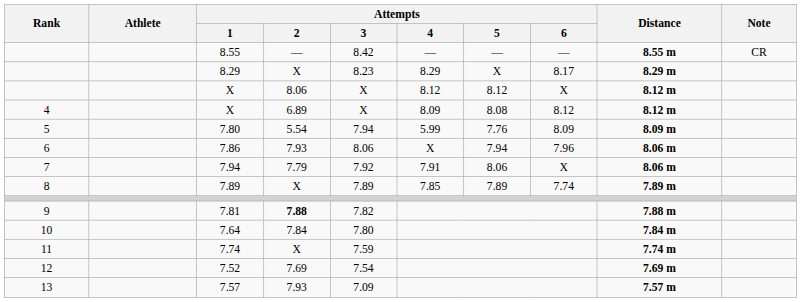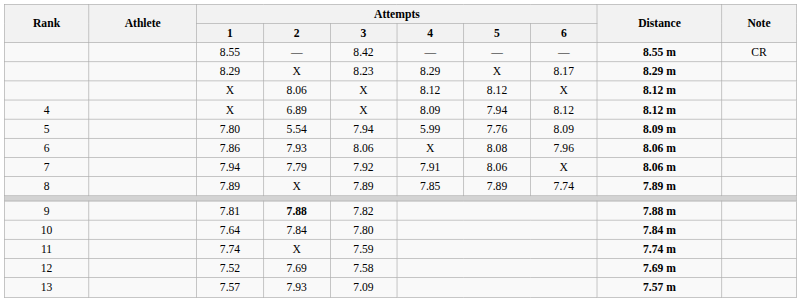4 / X | Attempts / 5: 8.08 -> 7.94
7.86 | Attempts / 5: 7.94 -> 8.08
7.52 | Attempts / 3: 7.54 -> 7.58
